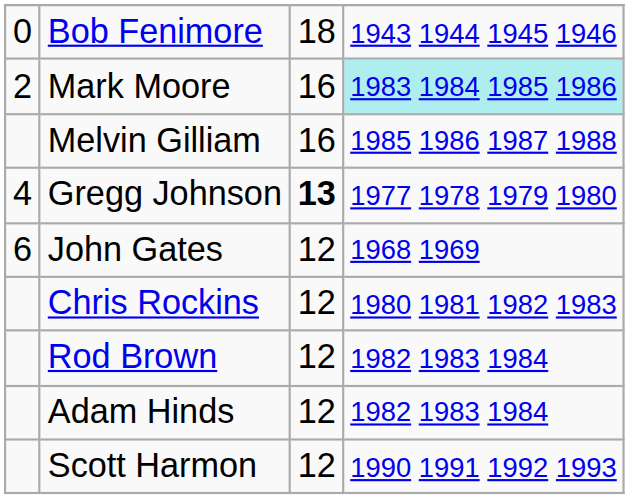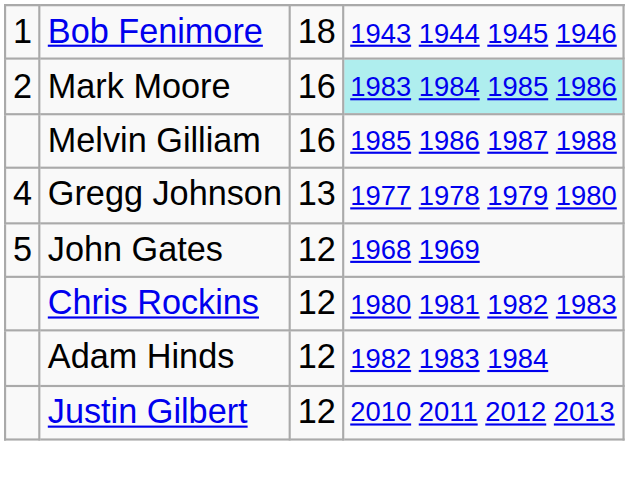Bob Fenimore | column 1: 0 -> 1
Gregg Johnson | column 3: bold -> normal
John Gates | column 1: 6 -> 5
- row: Rod Brown | 12 | 1982 1983 1984
- row: Scott Harmon | 12 | 1990 1991 1992 1993
+ row: Justin Gilbert | 12 | 2010 2011 2012 2013
